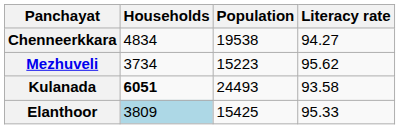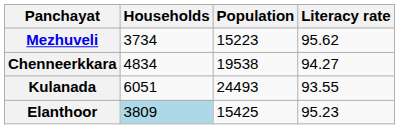rows swapped: Chenneerkkara <-> Mezhuveli
Kulanada | Households: bold -> normal
Kulanada | Literacy rate: 93.58 -> 93.55
Elanthoor | Literacy rate: 95.33 -> 95.23
